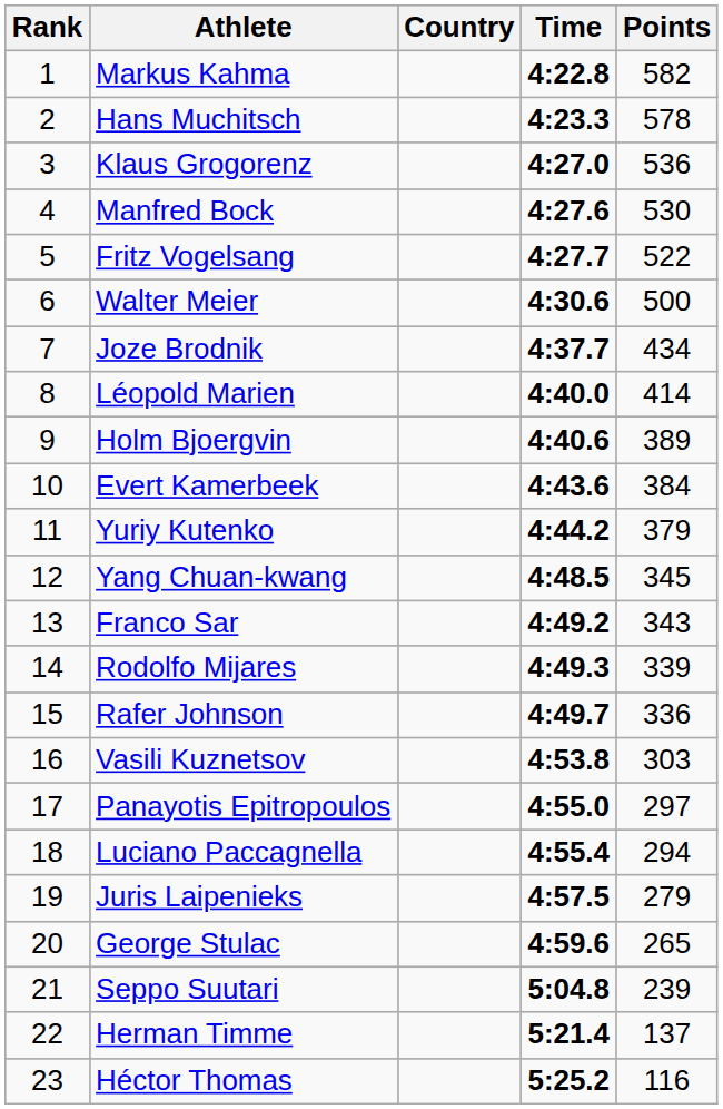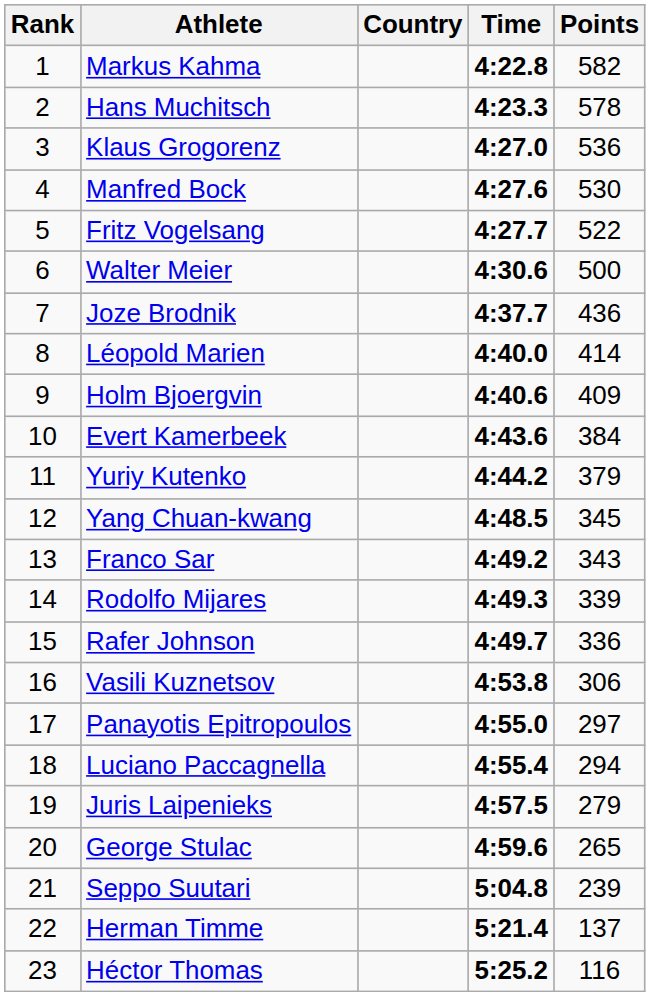Joze Brodnik | Points: 434 -> 436
Holm Bjoergvin | Points: 389 -> 409
Vasili Kuznetsov | Points: 303 -> 306
